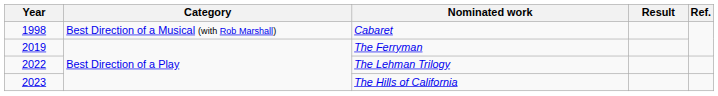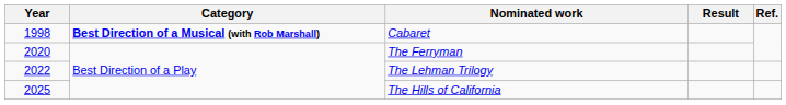Cabaret | Category: normal -> bold
The Ferryman | Year: 2019 -> 2020
The Hills of California | Year: 2023 -> 2025
